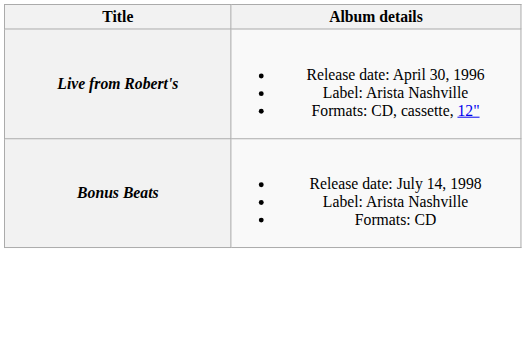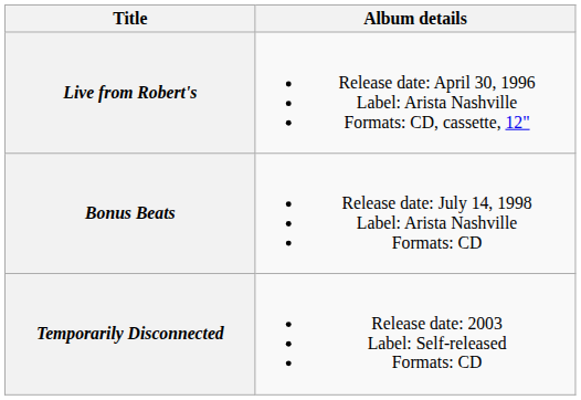+ row: Temporarily Disconnected | Release date: 2003 Label: Self-released Formats: CD
